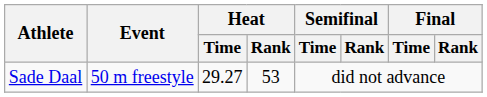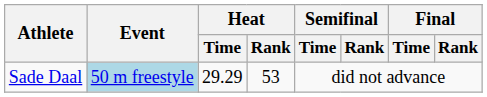Sade Daal | Event: no background -> lightblue background
Sade Daal | Heat / Time: 29.27 -> 29.29
